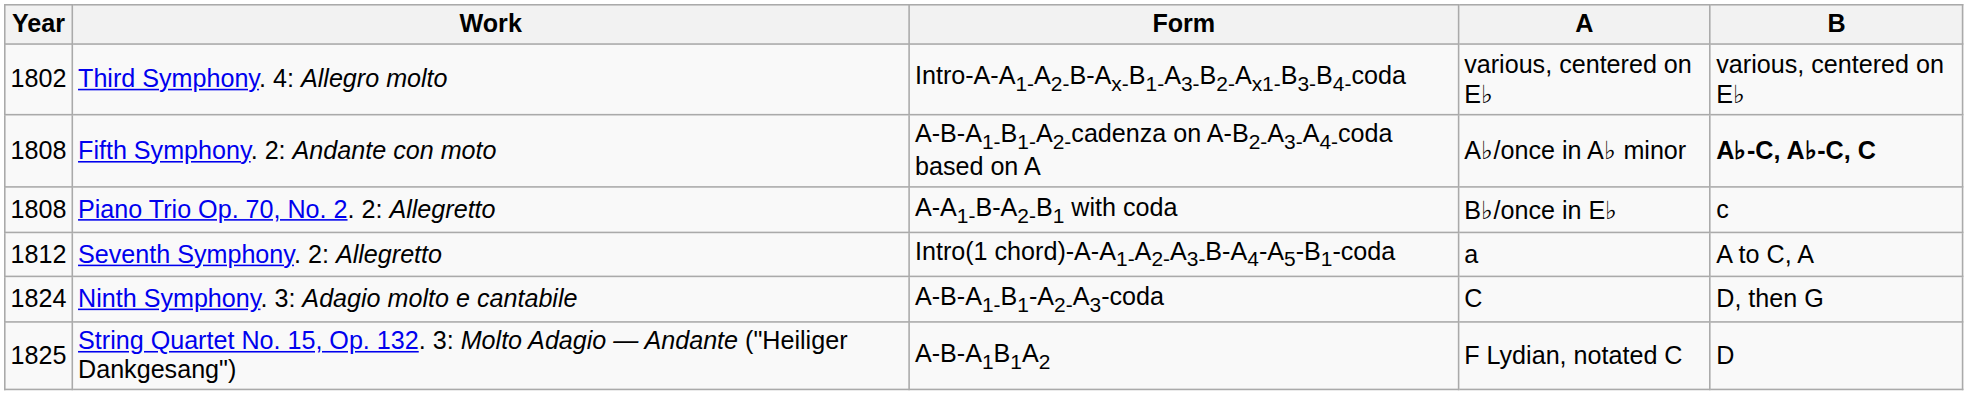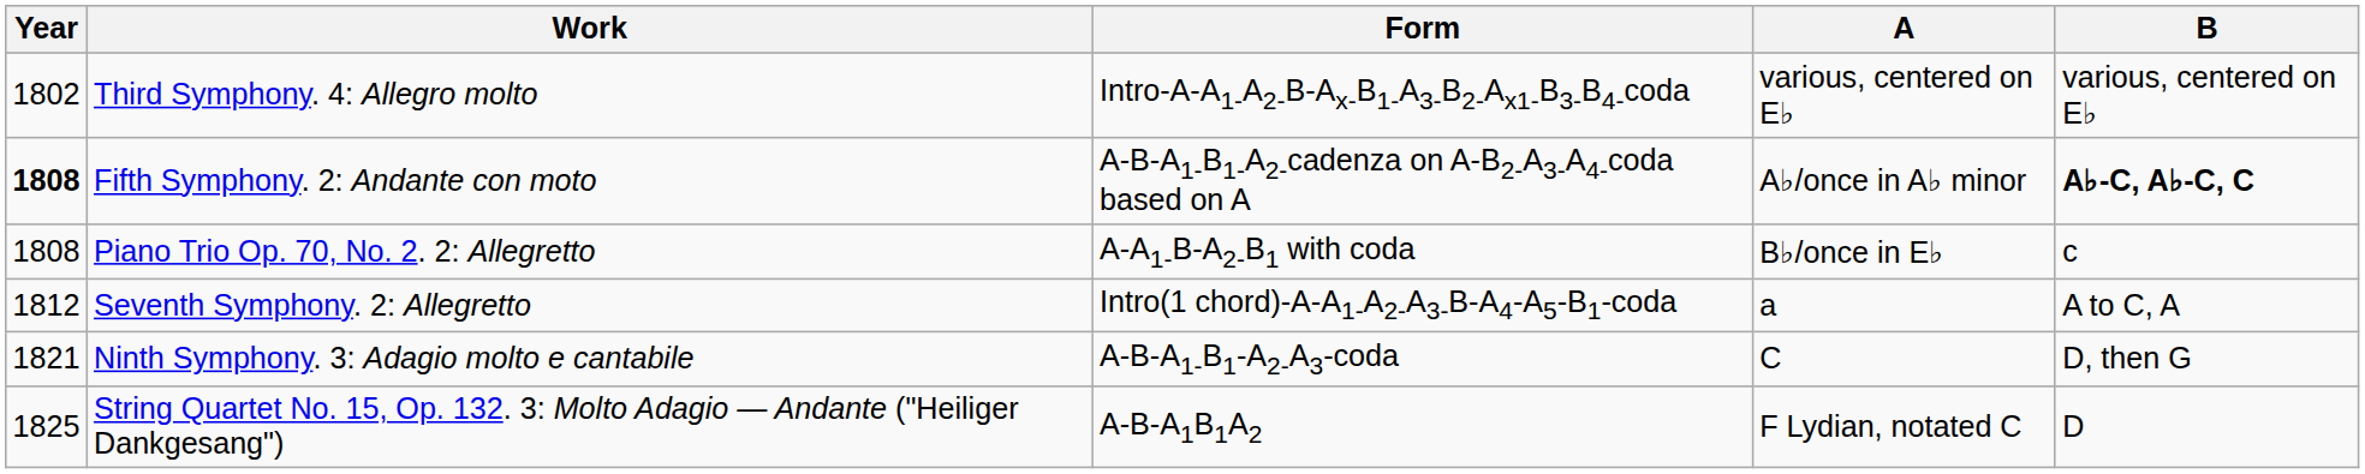Fifth Symphony. 2: Andante con moto | Year: normal -> bold
Ninth Symphony. 3: Adagio molto e cantabile | Year: 1824 -> 1821
